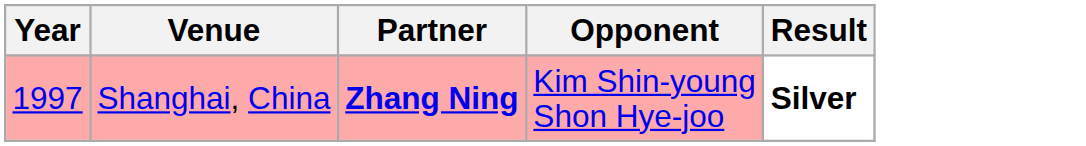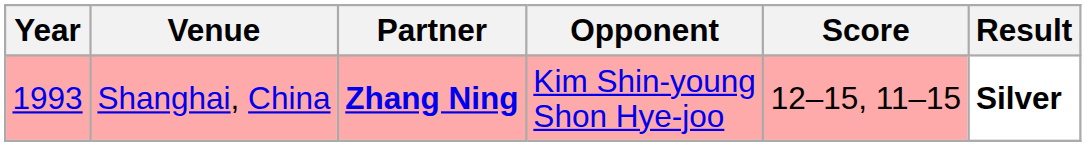+ column: Score | 12–15, 11–15
Shanghai, China | Year: 1997 -> 1993
